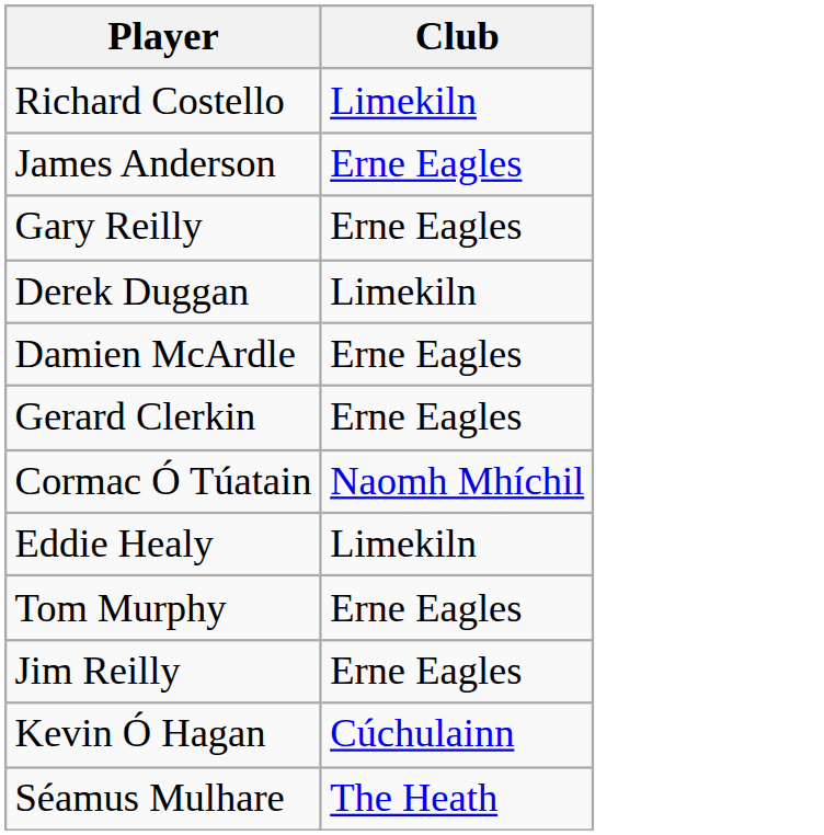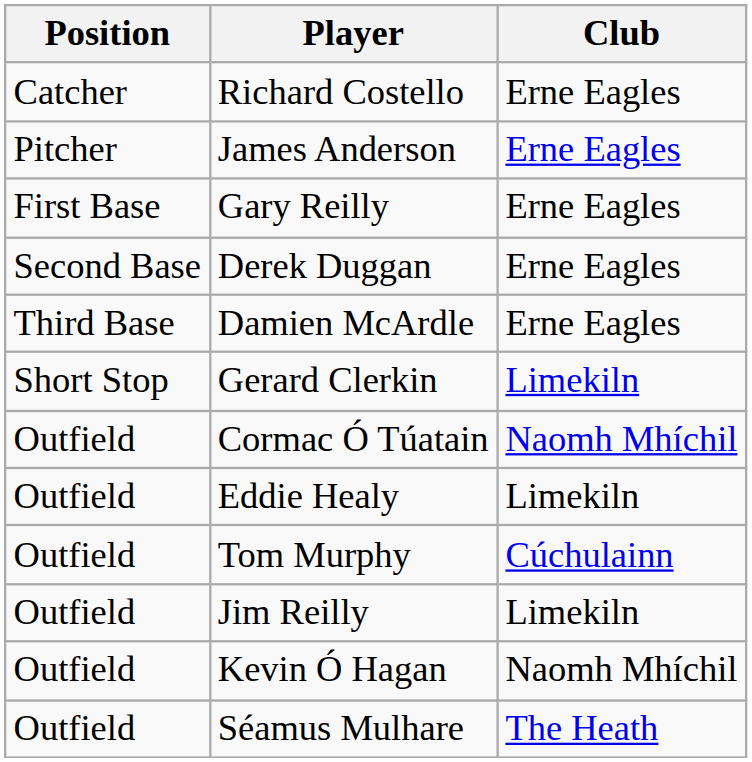+ column: Position | Catcher | Pitcher | First Base | Second Base | Third Base | Short Stop | Outfield | Outfield | Outfield | Outfield | Outfield | Outfield
Richard Costello | Club: Limekiln -> Erne Eagles
Derek Duggan | Club: Limekiln -> Erne Eagles
Gerard Clerkin | Club: Erne Eagles -> Limekiln
Tom Murphy | Club: Erne Eagles -> Cúchulainn
Jim Reilly | Club: Erne Eagles -> Limekiln
Kevin Ó Hagan | Club: Cúchulainn -> Naomh Mhíchil
